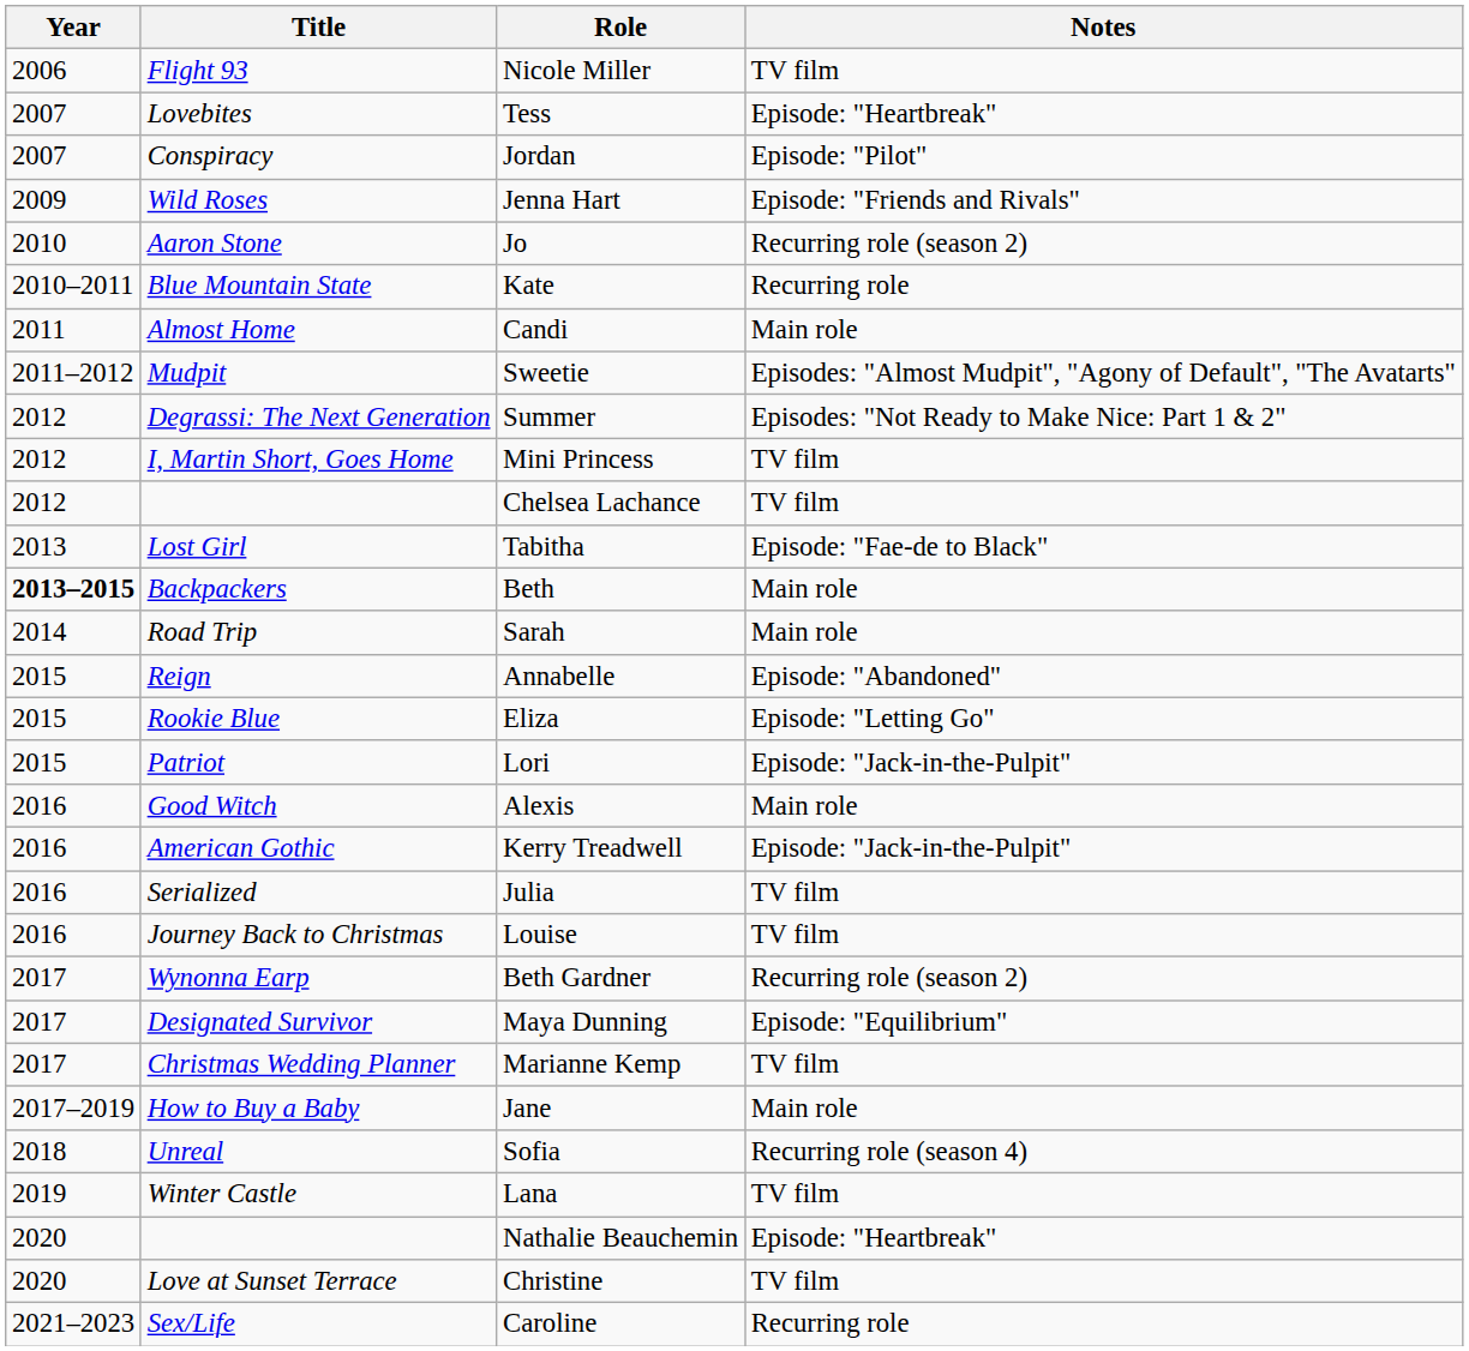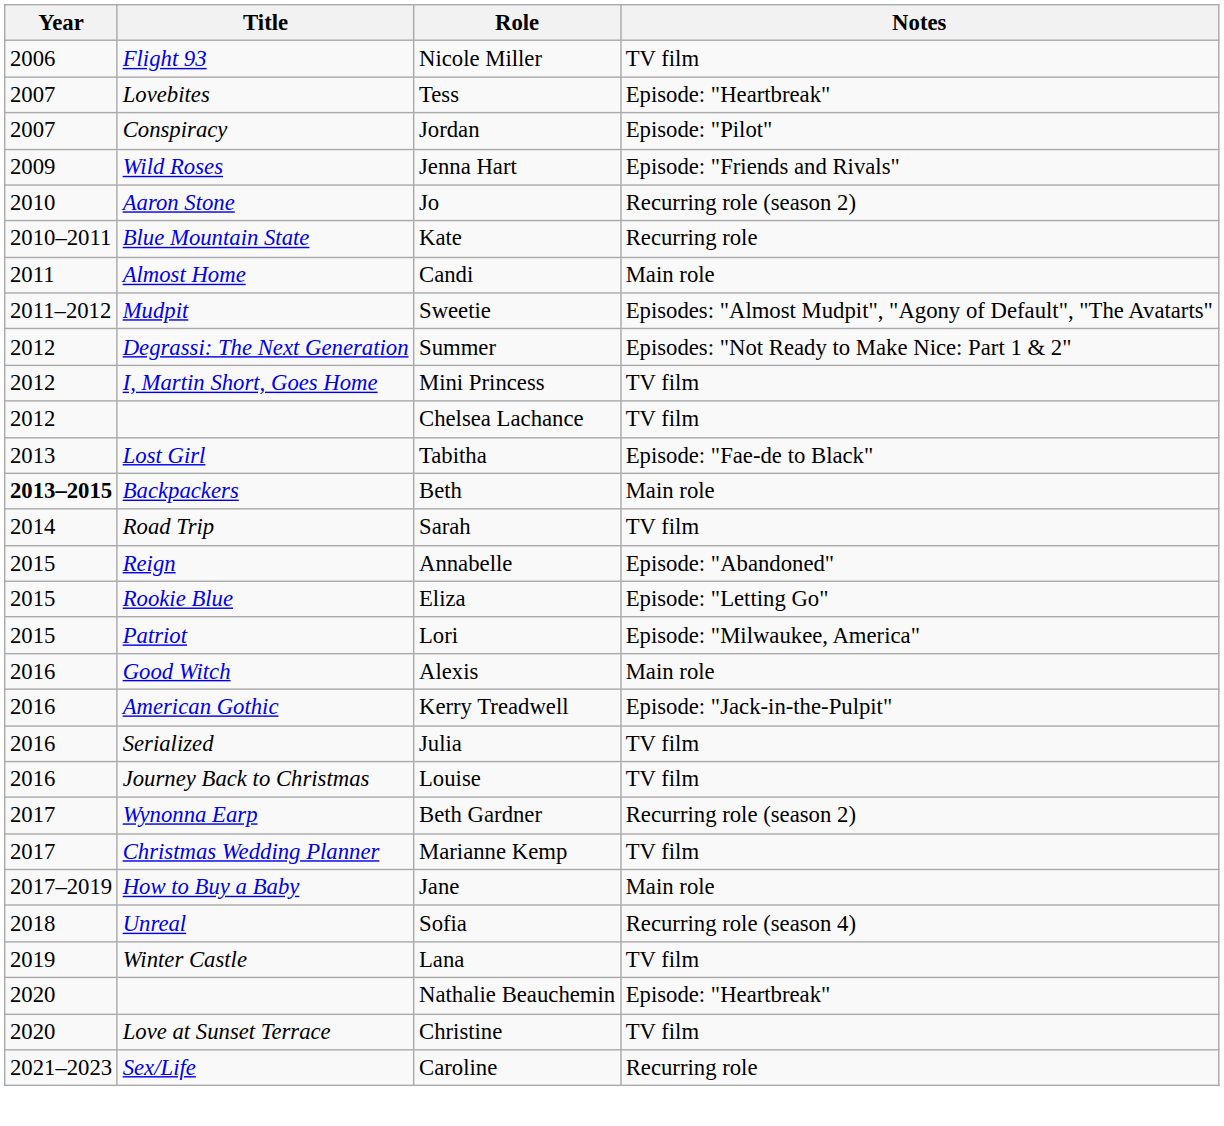Sarah | Notes: Main role -> TV film
Lori | Notes: Episode: "Jack-in-the-Pulpit" -> Episode: "Milwaukee, America"
- row: 2017 | Designated Survivor | Maya Dunning | Episode: "Equilibrium"
